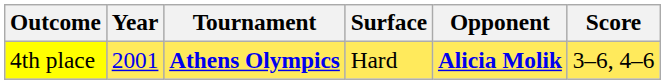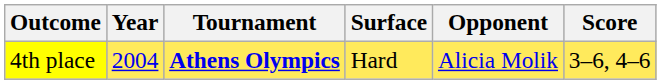4th place | Year: 2001 -> 2004
4th place | Opponent: bold -> normal
